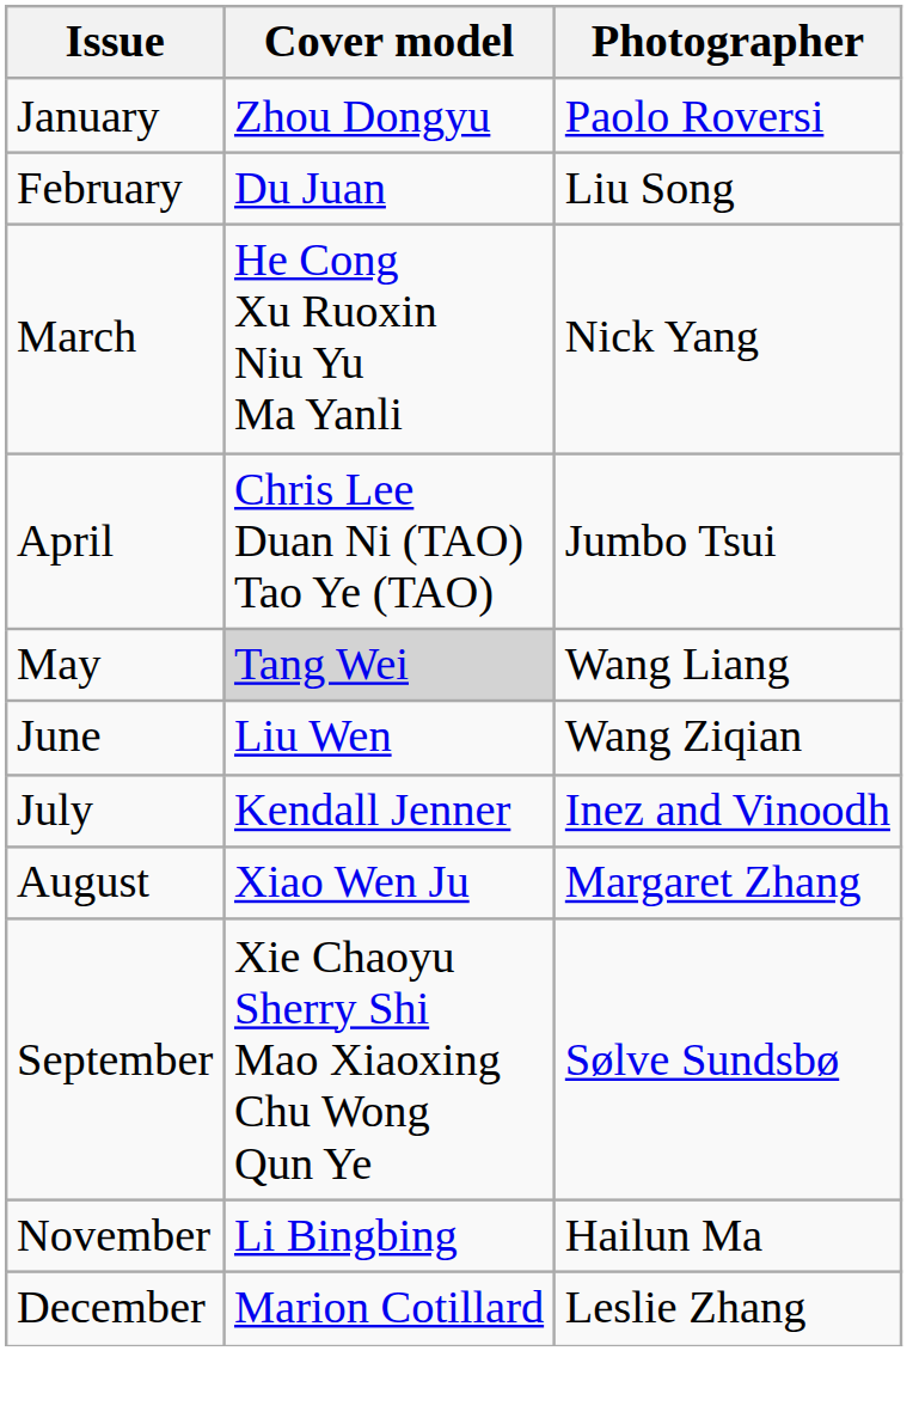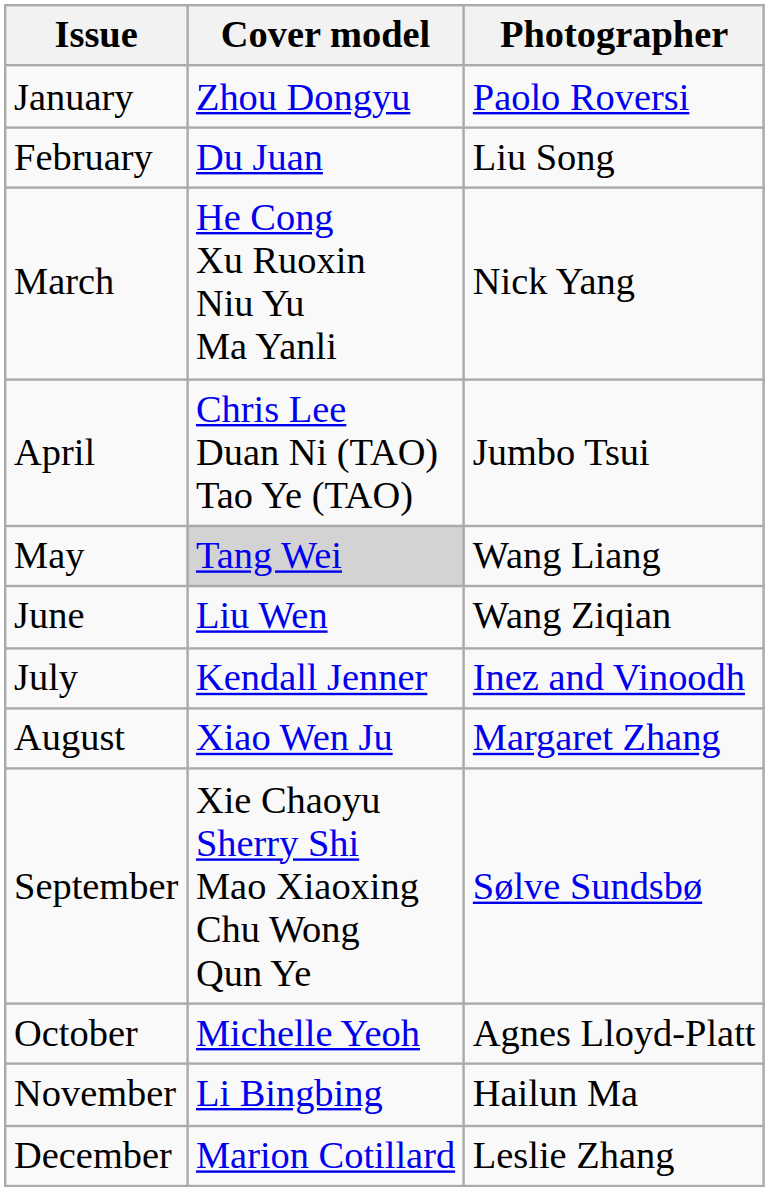+ row: October | Michelle Yeoh | Agnes Lloyd-Platt
